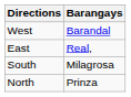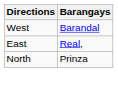- row: South | Milagrosa
